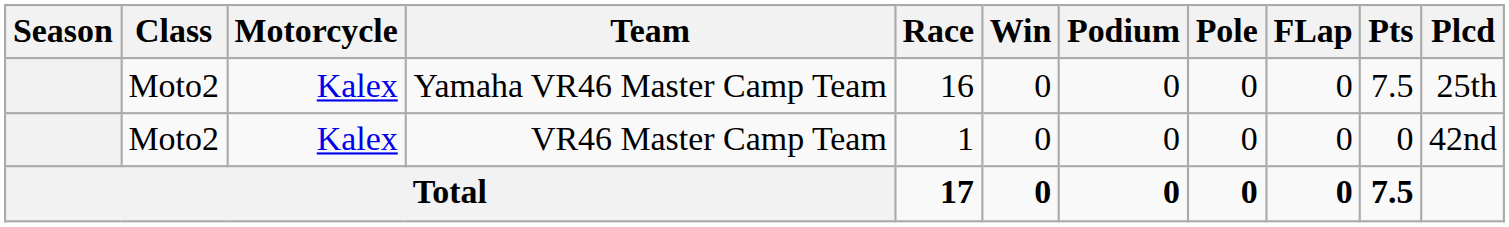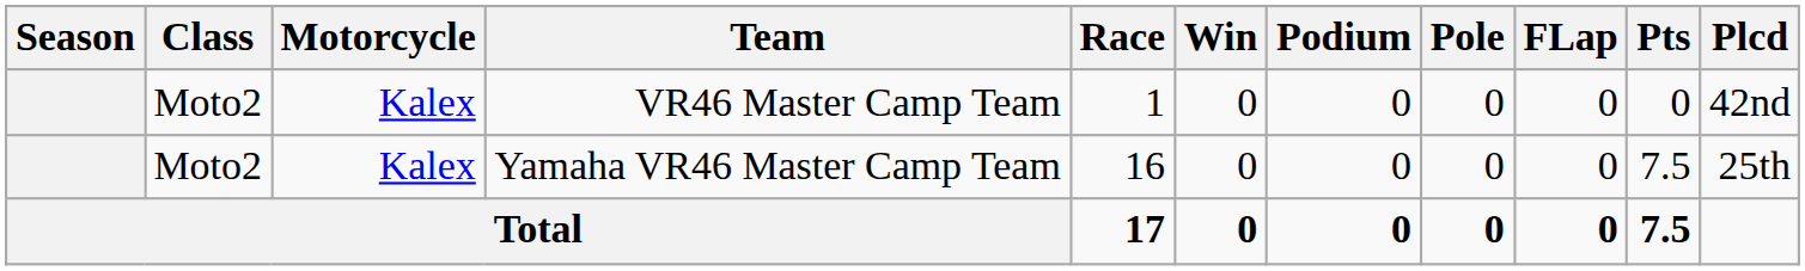rows swapped: VR46 Master Camp Team <-> Yamaha VR46 Master Camp Team
